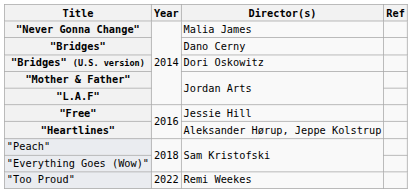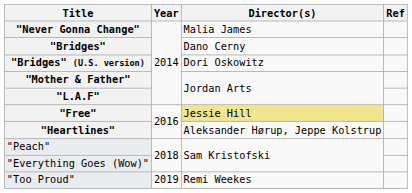"Free" | Director(s): no background -> khaki background
"Too Proud" | Year: 2022 -> 2019
